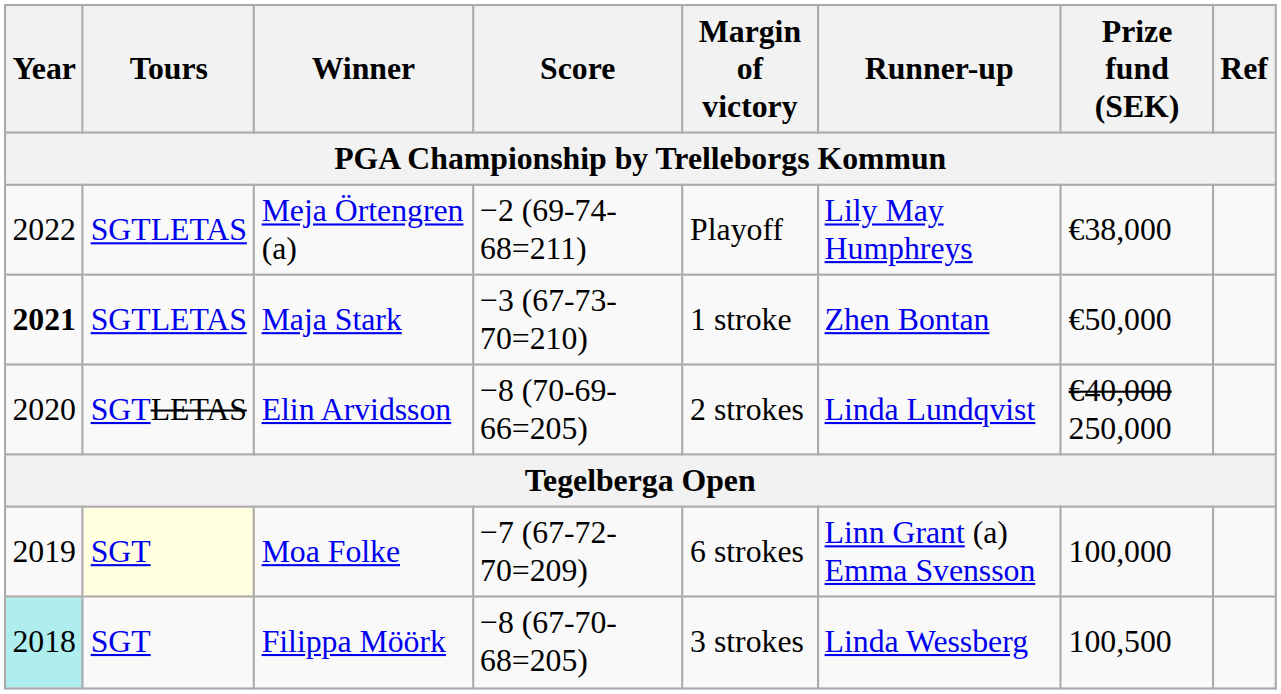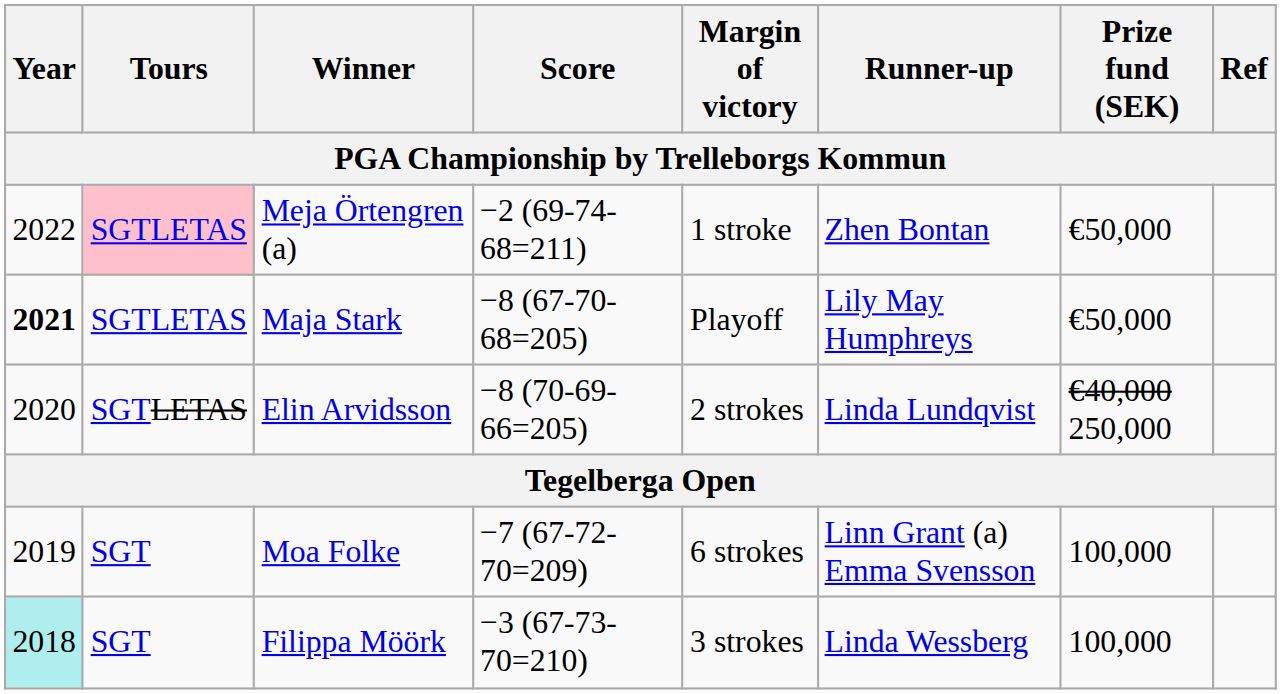Meja Örtengren (a) | Tours: no background -> pink background
Meja Örtengren (a) | Margin of victory: Playoff -> 1 stroke
Meja Örtengren (a) | Runner-up: Lily May Humphreys -> Zhen Bontan
Meja Örtengren (a) | Prize fund (SEK): €38,000 -> €50,000
Maja Stark | Score: −3 (67-73-70=210) -> −8 (67-70-68=205)
Maja Stark | Margin of victory: 1 stroke -> Playoff
Maja Stark | Runner-up: Zhen Bontan -> Lily May Humphreys
Moa Folke | Tours: lightyellow background -> no background
Filippa Möörk | Score: −8 (67-70-68=205) -> −3 (67-73-70=210)
Filippa Möörk | Prize fund (SEK): 100,500 -> 100,000
